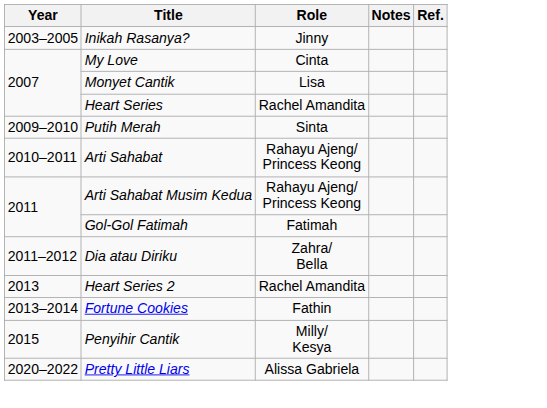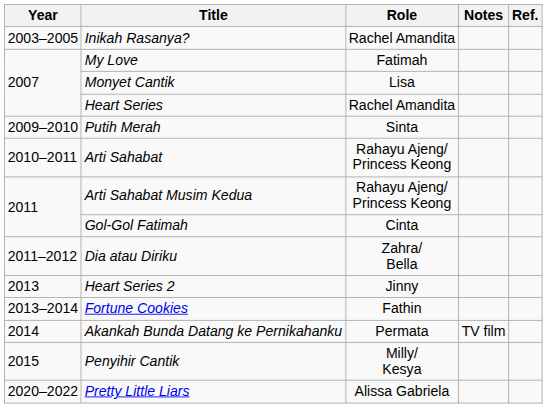Inikah Rasanya? | Role: Jinny -> Rachel Amandita
My Love | Role: Cinta -> Fatimah
Gol-Gol Fatimah | Role: Fatimah -> Cinta
Heart Series 2 | Role: Rachel Amandita -> Jinny
+ row: 2014 | Akankah Bunda Datang ke Pernikahanku | Permata | TV film
